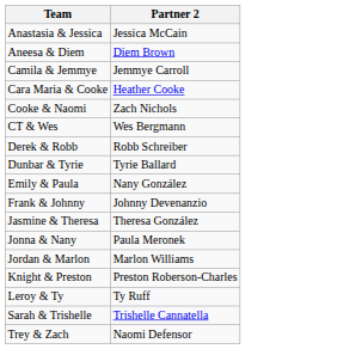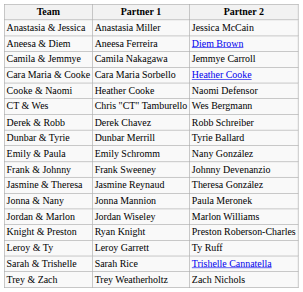+ column: Partner 1 | Anastasia Miller | Aneesa Ferreira | Camila Nakagawa | Cara Maria Sorbello | Heather Cooke | Chris "CT" Tamburello | Derek Chavez | Dunbar Merrill | Emily Schromm | Frank Sweeney | Jasmine Reynaud | Jonna Mannion | Jordan Wiseley | Ryan Knight | Leroy Garrett | Sarah Rice | Trey Weatherholtz
Cooke & Naomi | Partner 2: Zach Nichols -> Naomi Defensor
Trey & Zach | Partner 2: Naomi Defensor -> Zach Nichols
